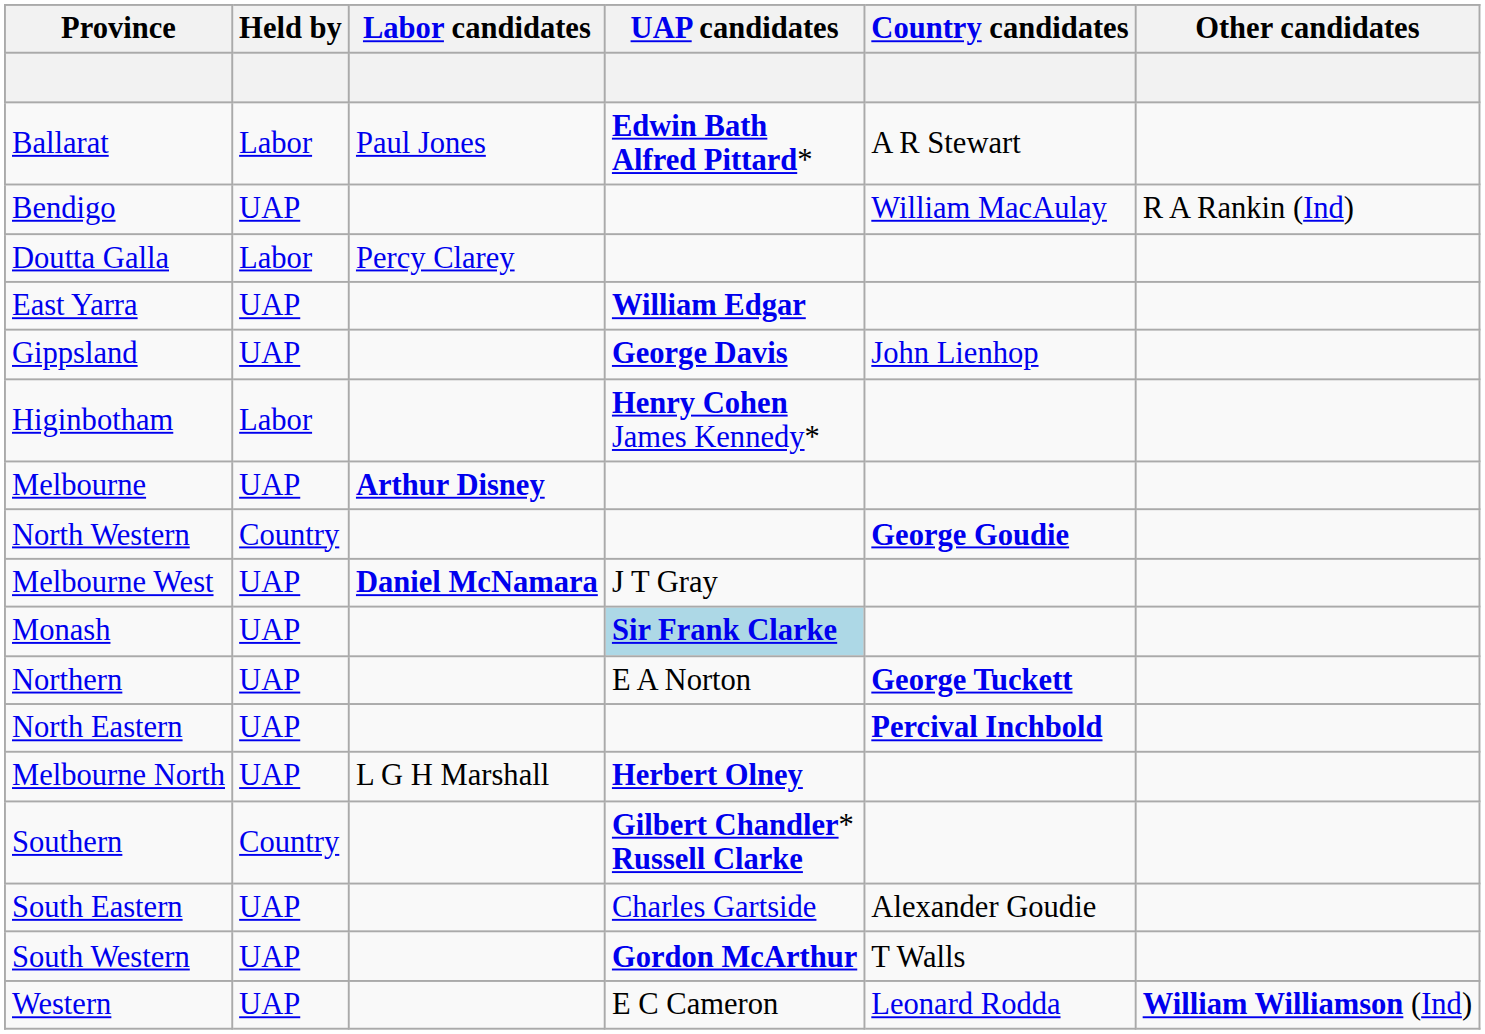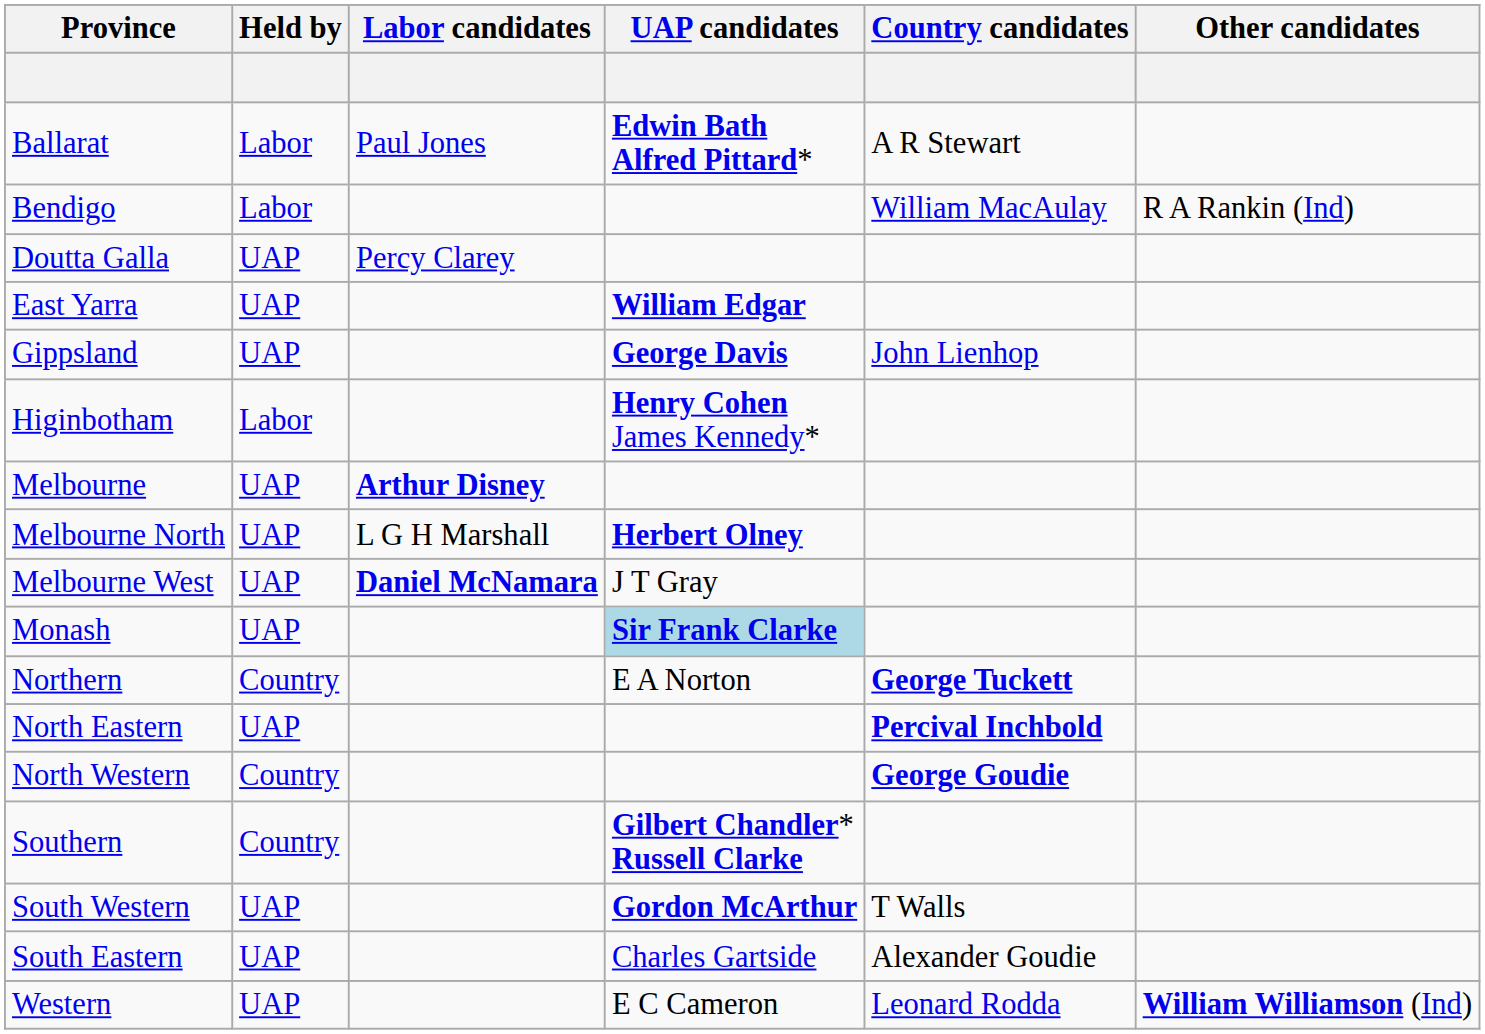Bendigo | Held by: UAP -> Labor
Doutta Galla | Held by: Labor -> UAP
rows swapped: Melbourne North <-> North Western
Northern | Held by: UAP -> Country
rows swapped: South Eastern <-> South Western
